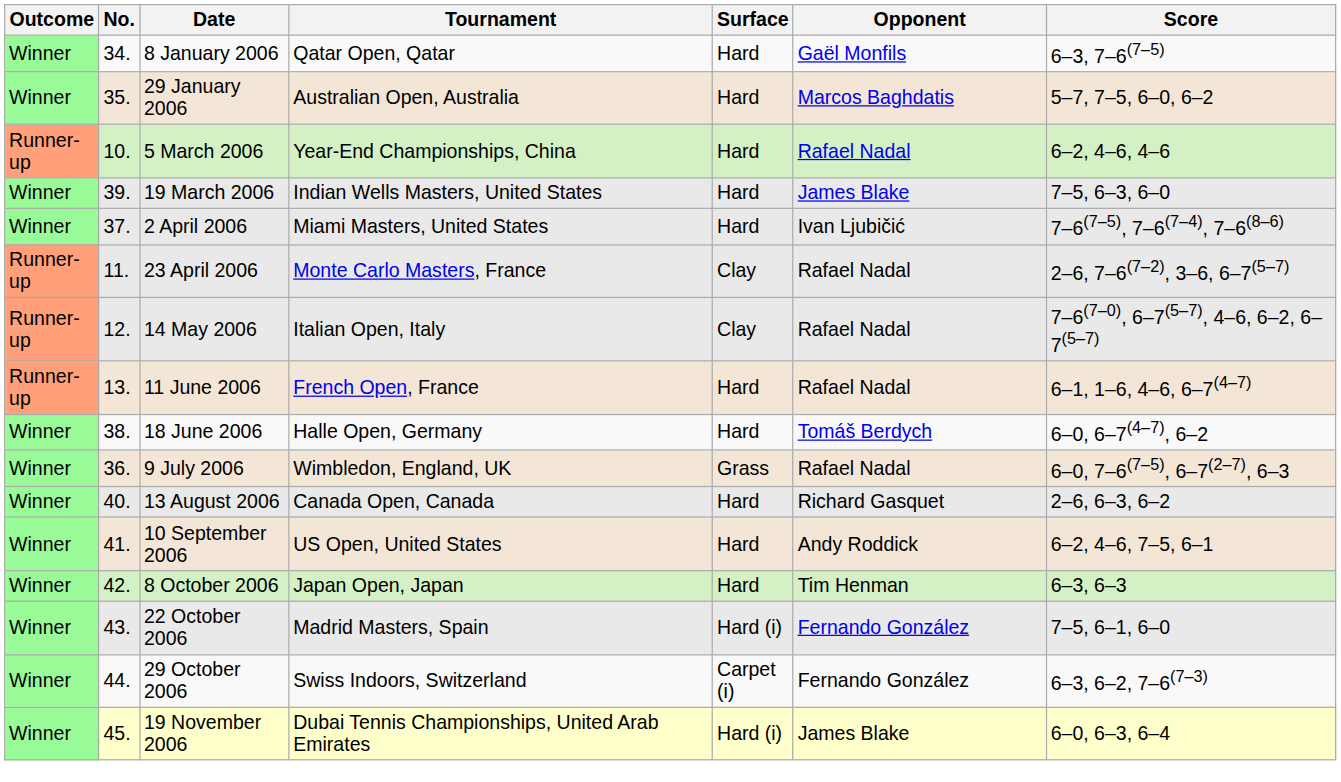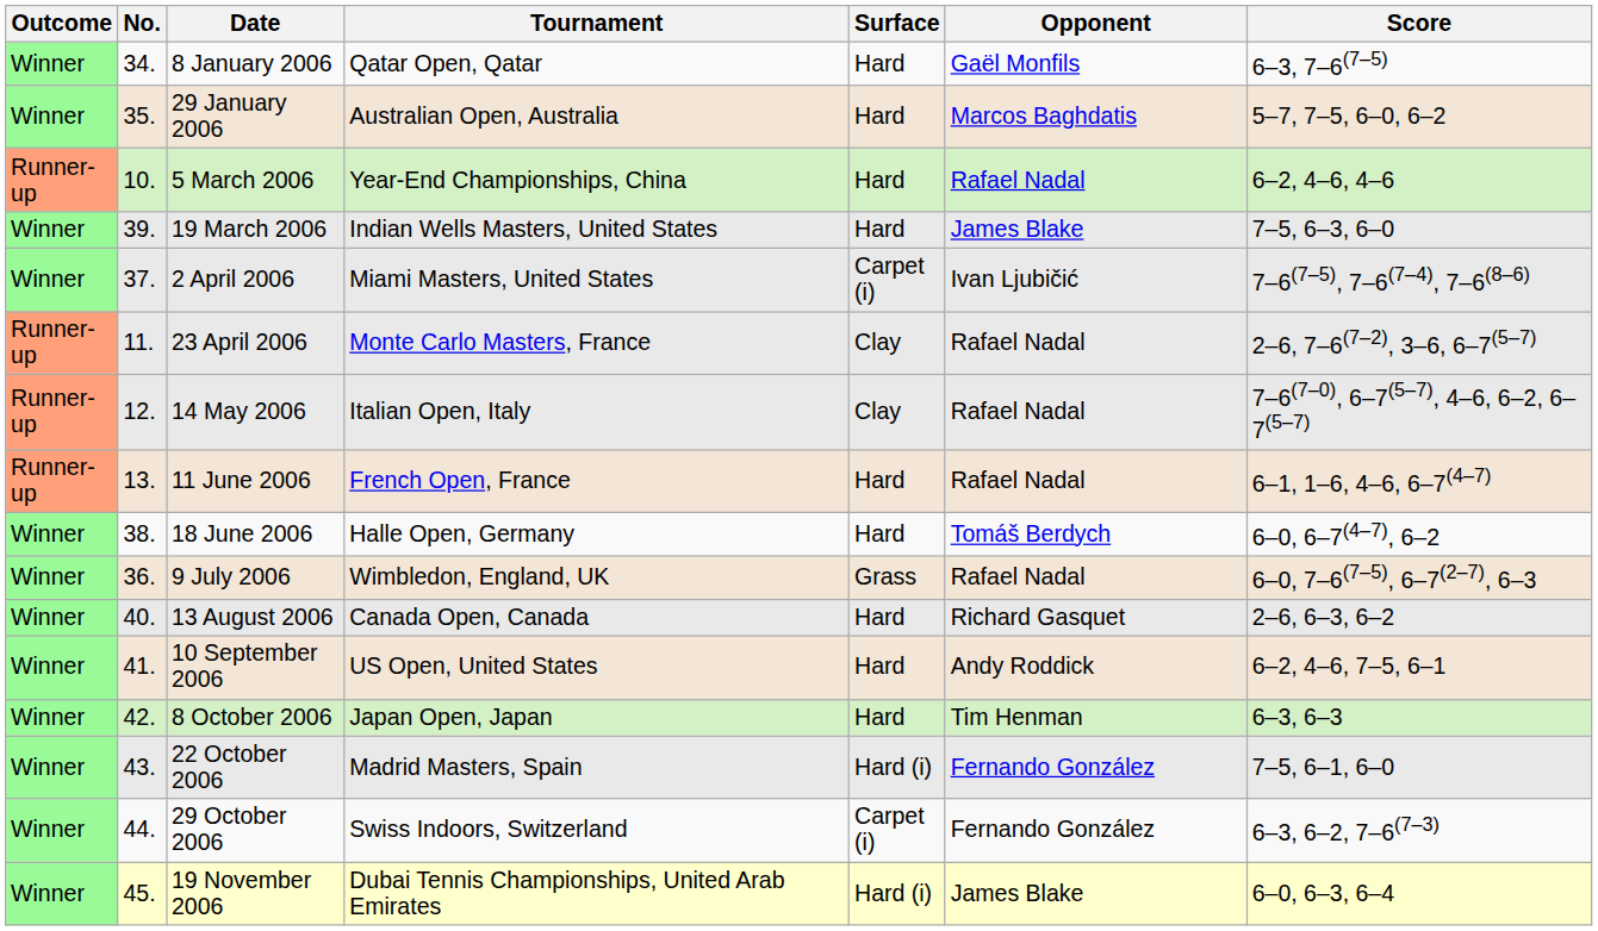2 April 2006 | Surface: Hard -> Carpet (i)
